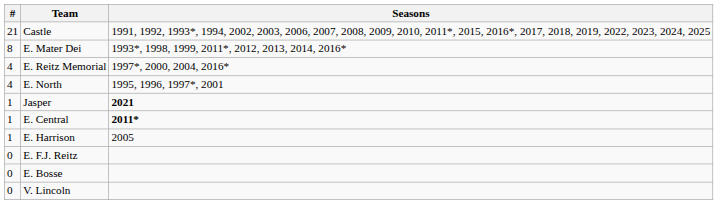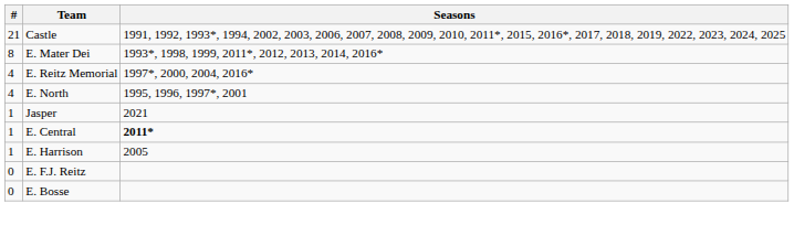Jasper | Seasons: bold -> normal
- row: 0 | V. Lincoln
